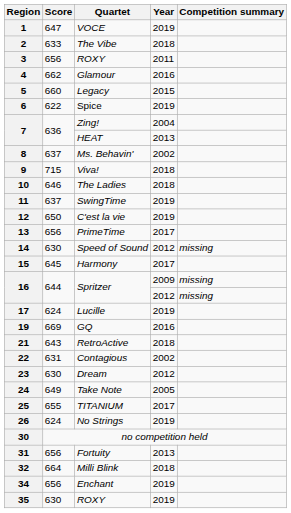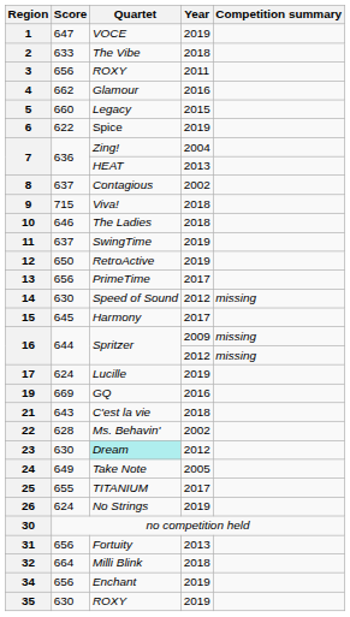8 | Quartet: Ms. Behavin' -> Contagious
12 | Quartet: C'est la vie -> RetroActive
21 | Quartet: RetroActive -> C'est la vie
22 | Score: 631 -> 628
22 | Quartet: Contagious -> Ms. Behavin'
23 | Quartet: no background -> paleturquoise background
